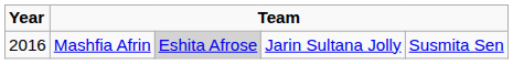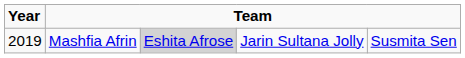Mashfia Afrin | Year: 2016 -> 2019
